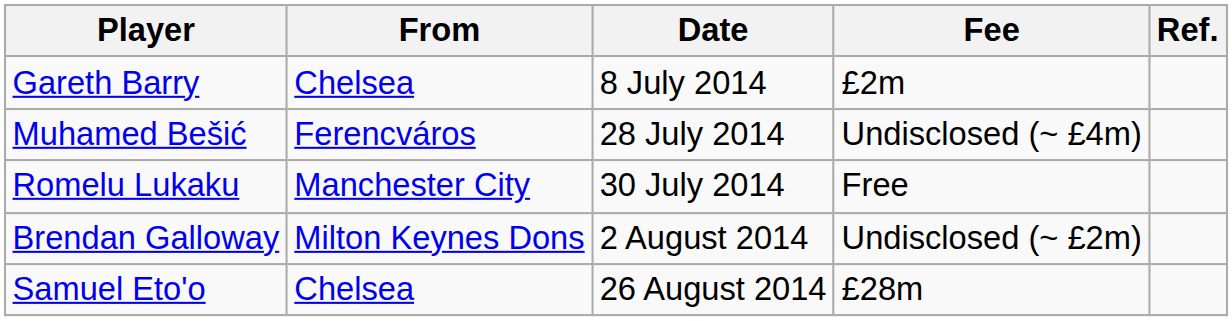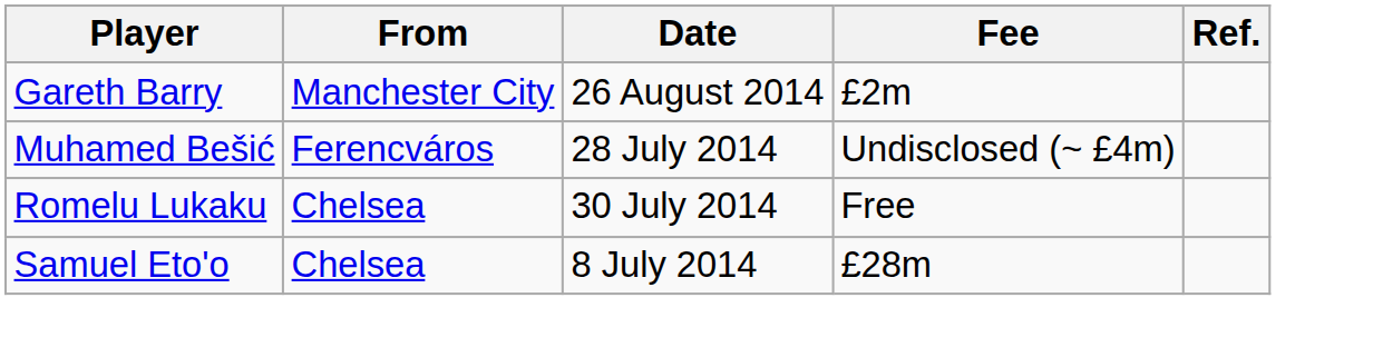Gareth Barry | From: Chelsea -> Manchester City
Gareth Barry | Date: 8 July 2014 -> 26 August 2014
Romelu Lukaku | From: Manchester City -> Chelsea
- row: Brendan Galloway | Milton Keynes Dons | 2 August 2014 | Undisclosed (~ £2m)
Samuel Eto'o | Date: 26 August 2014 -> 8 July 2014
